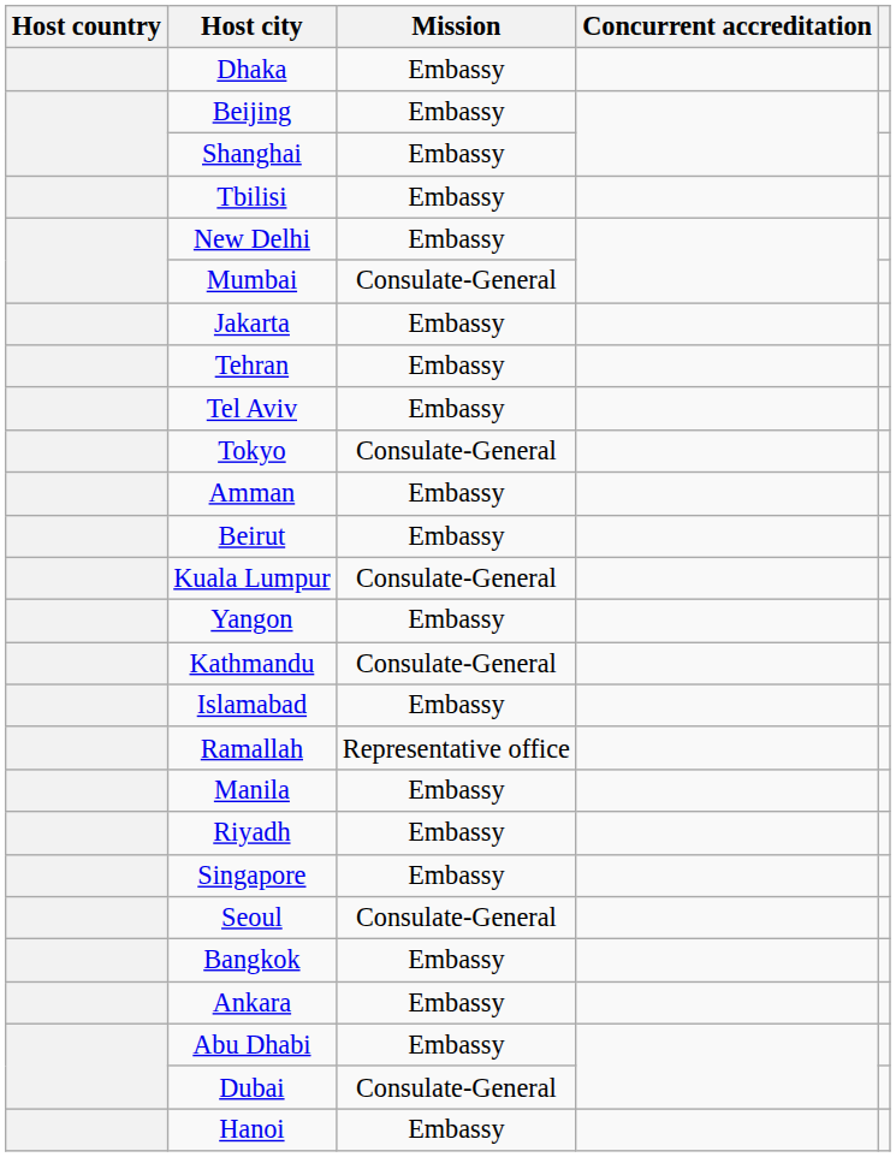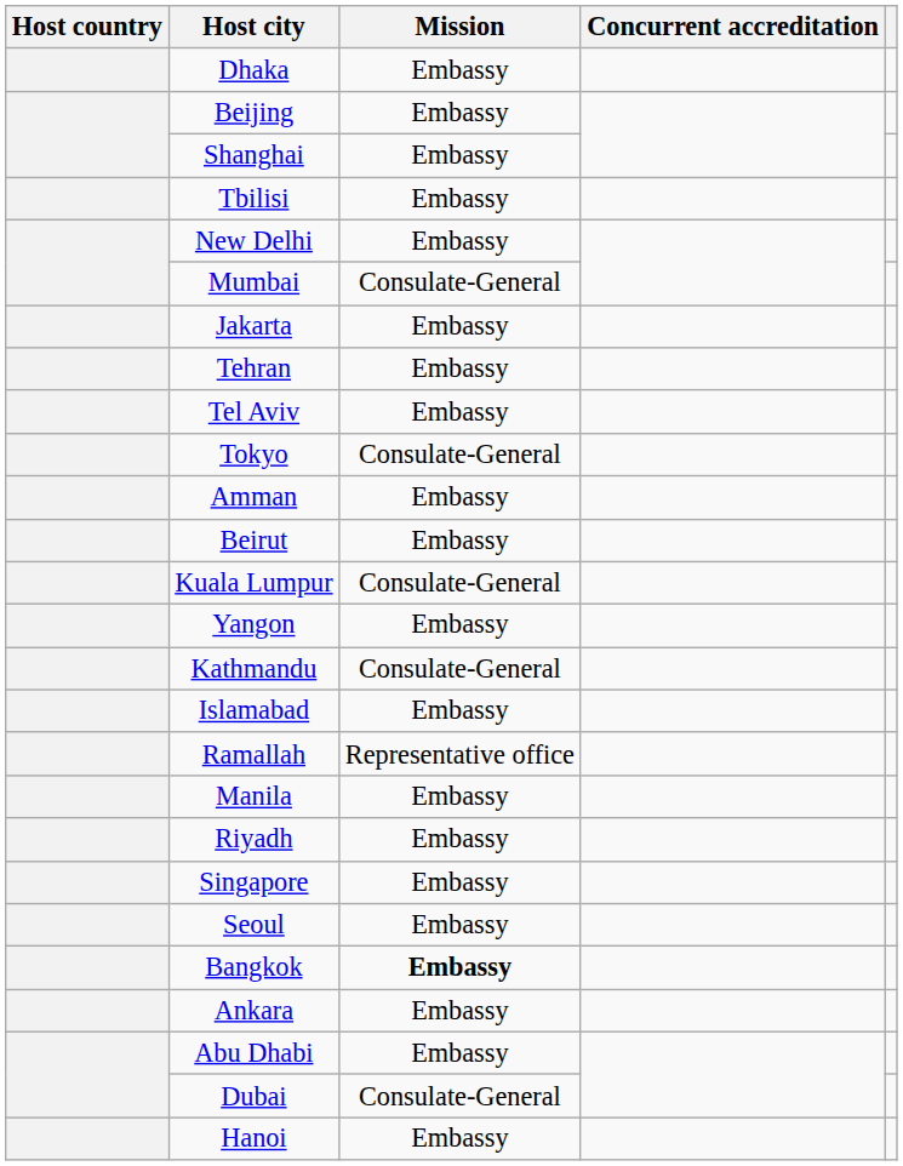Seoul | Mission: Consulate-General -> Embassy
Bangkok | Mission: normal -> bold
